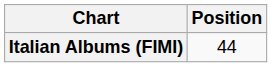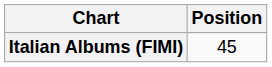Italian Albums (FIMI) | Position: 44 -> 45
